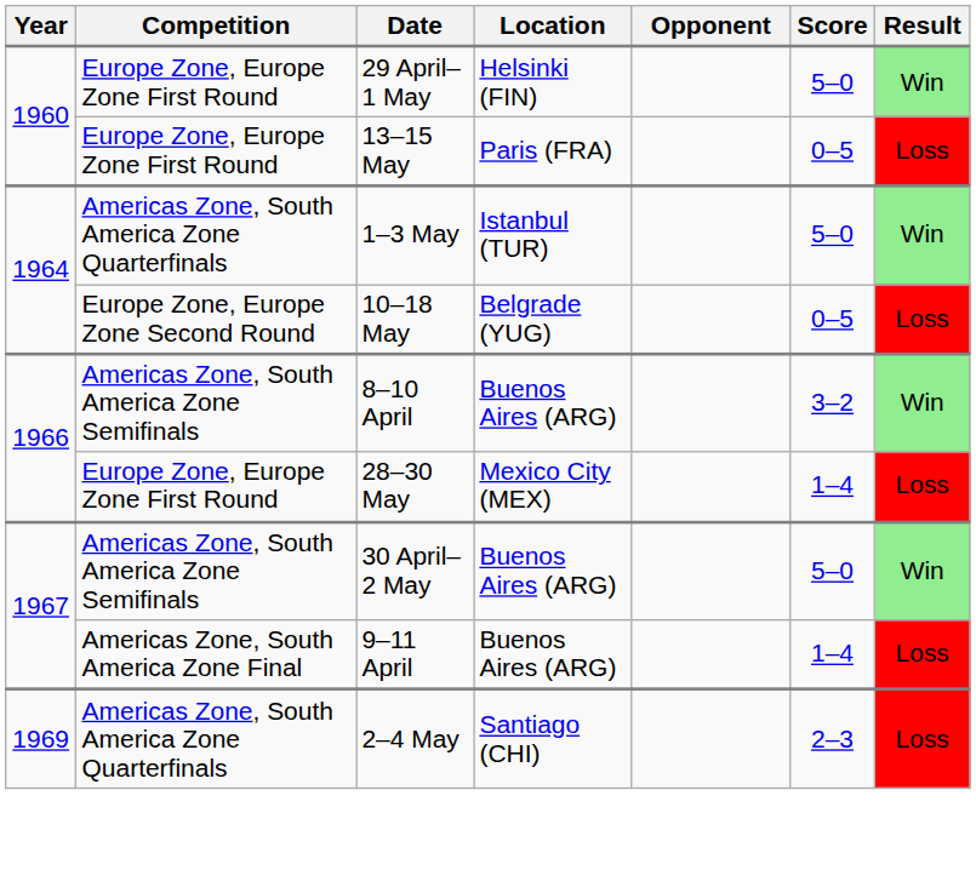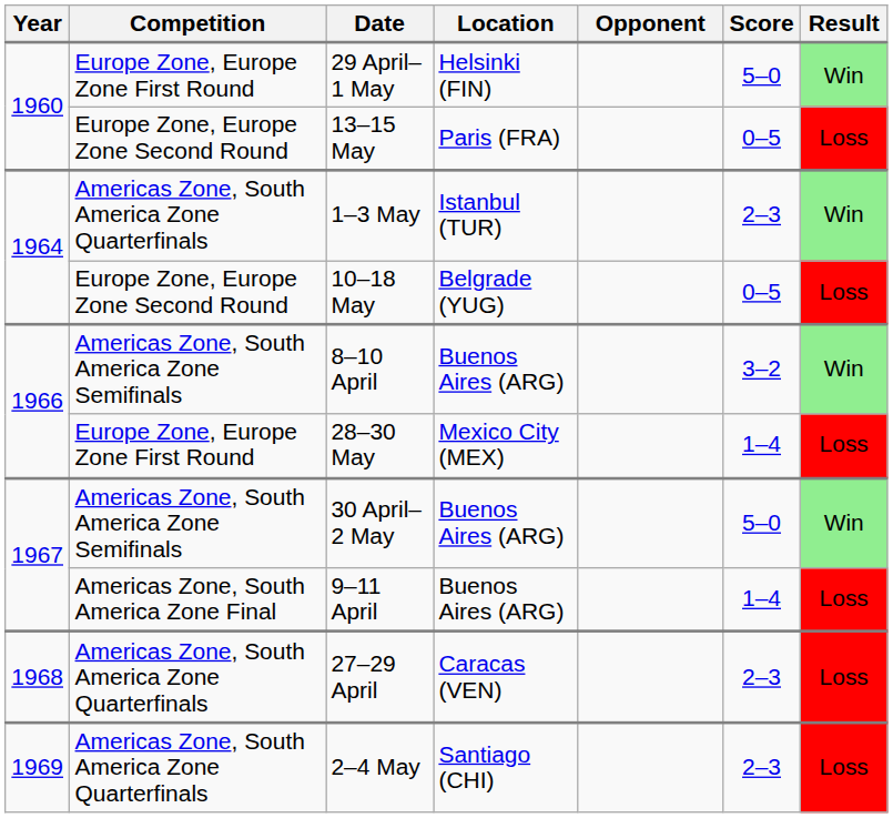13–15 May | Competition: Europe Zone, Europe Zone First Round -> Europe Zone, Europe Zone Second Round
1–3 May | Score: 5–0 -> 2–3
+ row: 1968 | Americas Zone, South America Zone Quarterfinals | 27–29 April | Caracas (VEN) | 2–3 | Loss
